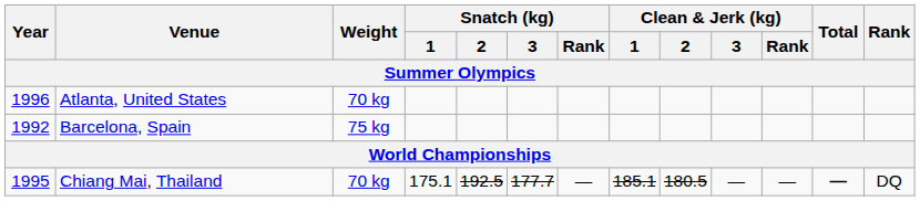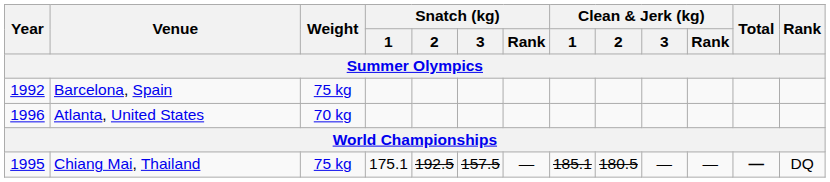rows swapped: Atlanta, United States <-> Barcelona, Spain
Chiang Mai, Thailand | Weight: 70 kg -> 75 kg
Chiang Mai, Thailand | Snatch (kg) / 3: 177.7 -> 157.5
